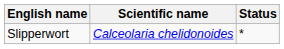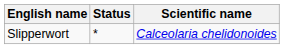columns swapped: Scientific name <-> Status
